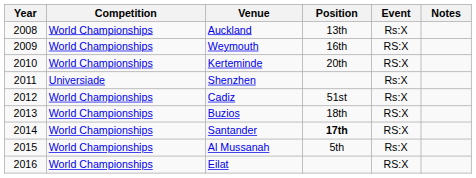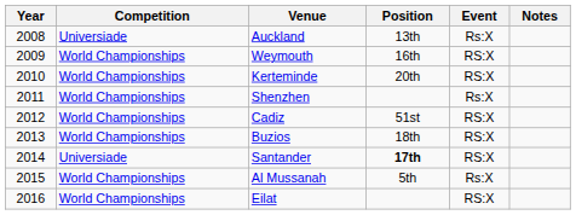Auckland | Competition: World Championships -> Universiade
Shenzhen | Competition: Universiade -> World Championships
Cadiz | Event: Rs:X -> RS:X
Santander | Competition: World Championships -> Universiade
